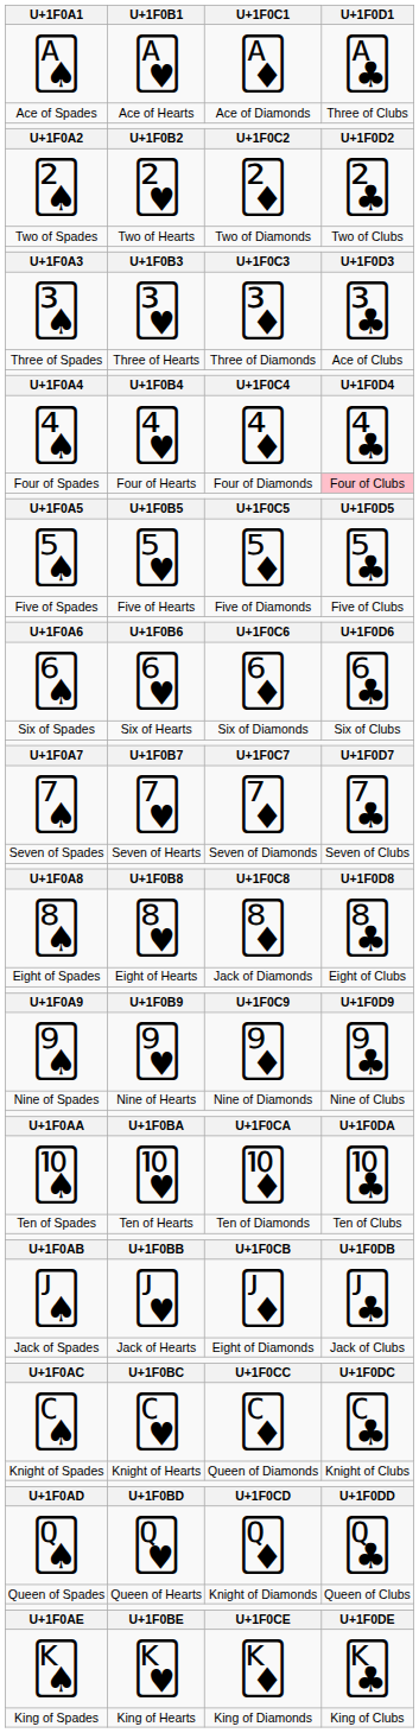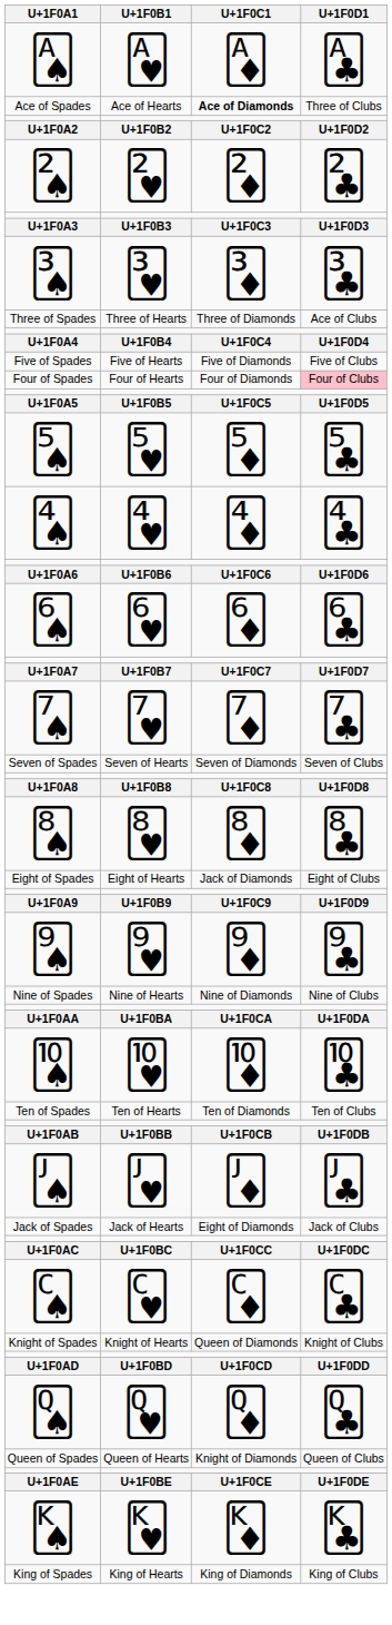Ace of Spades | U+1F0C1: normal -> bold
- row: Two of Spades | Two of Hearts | Two of Diamonds | Two of Clubs
rows swapped: 🂤 <-> Five of Spades
- row: Six of Spades | Six of Hearts | Six of Diamonds | Six of Clubs
